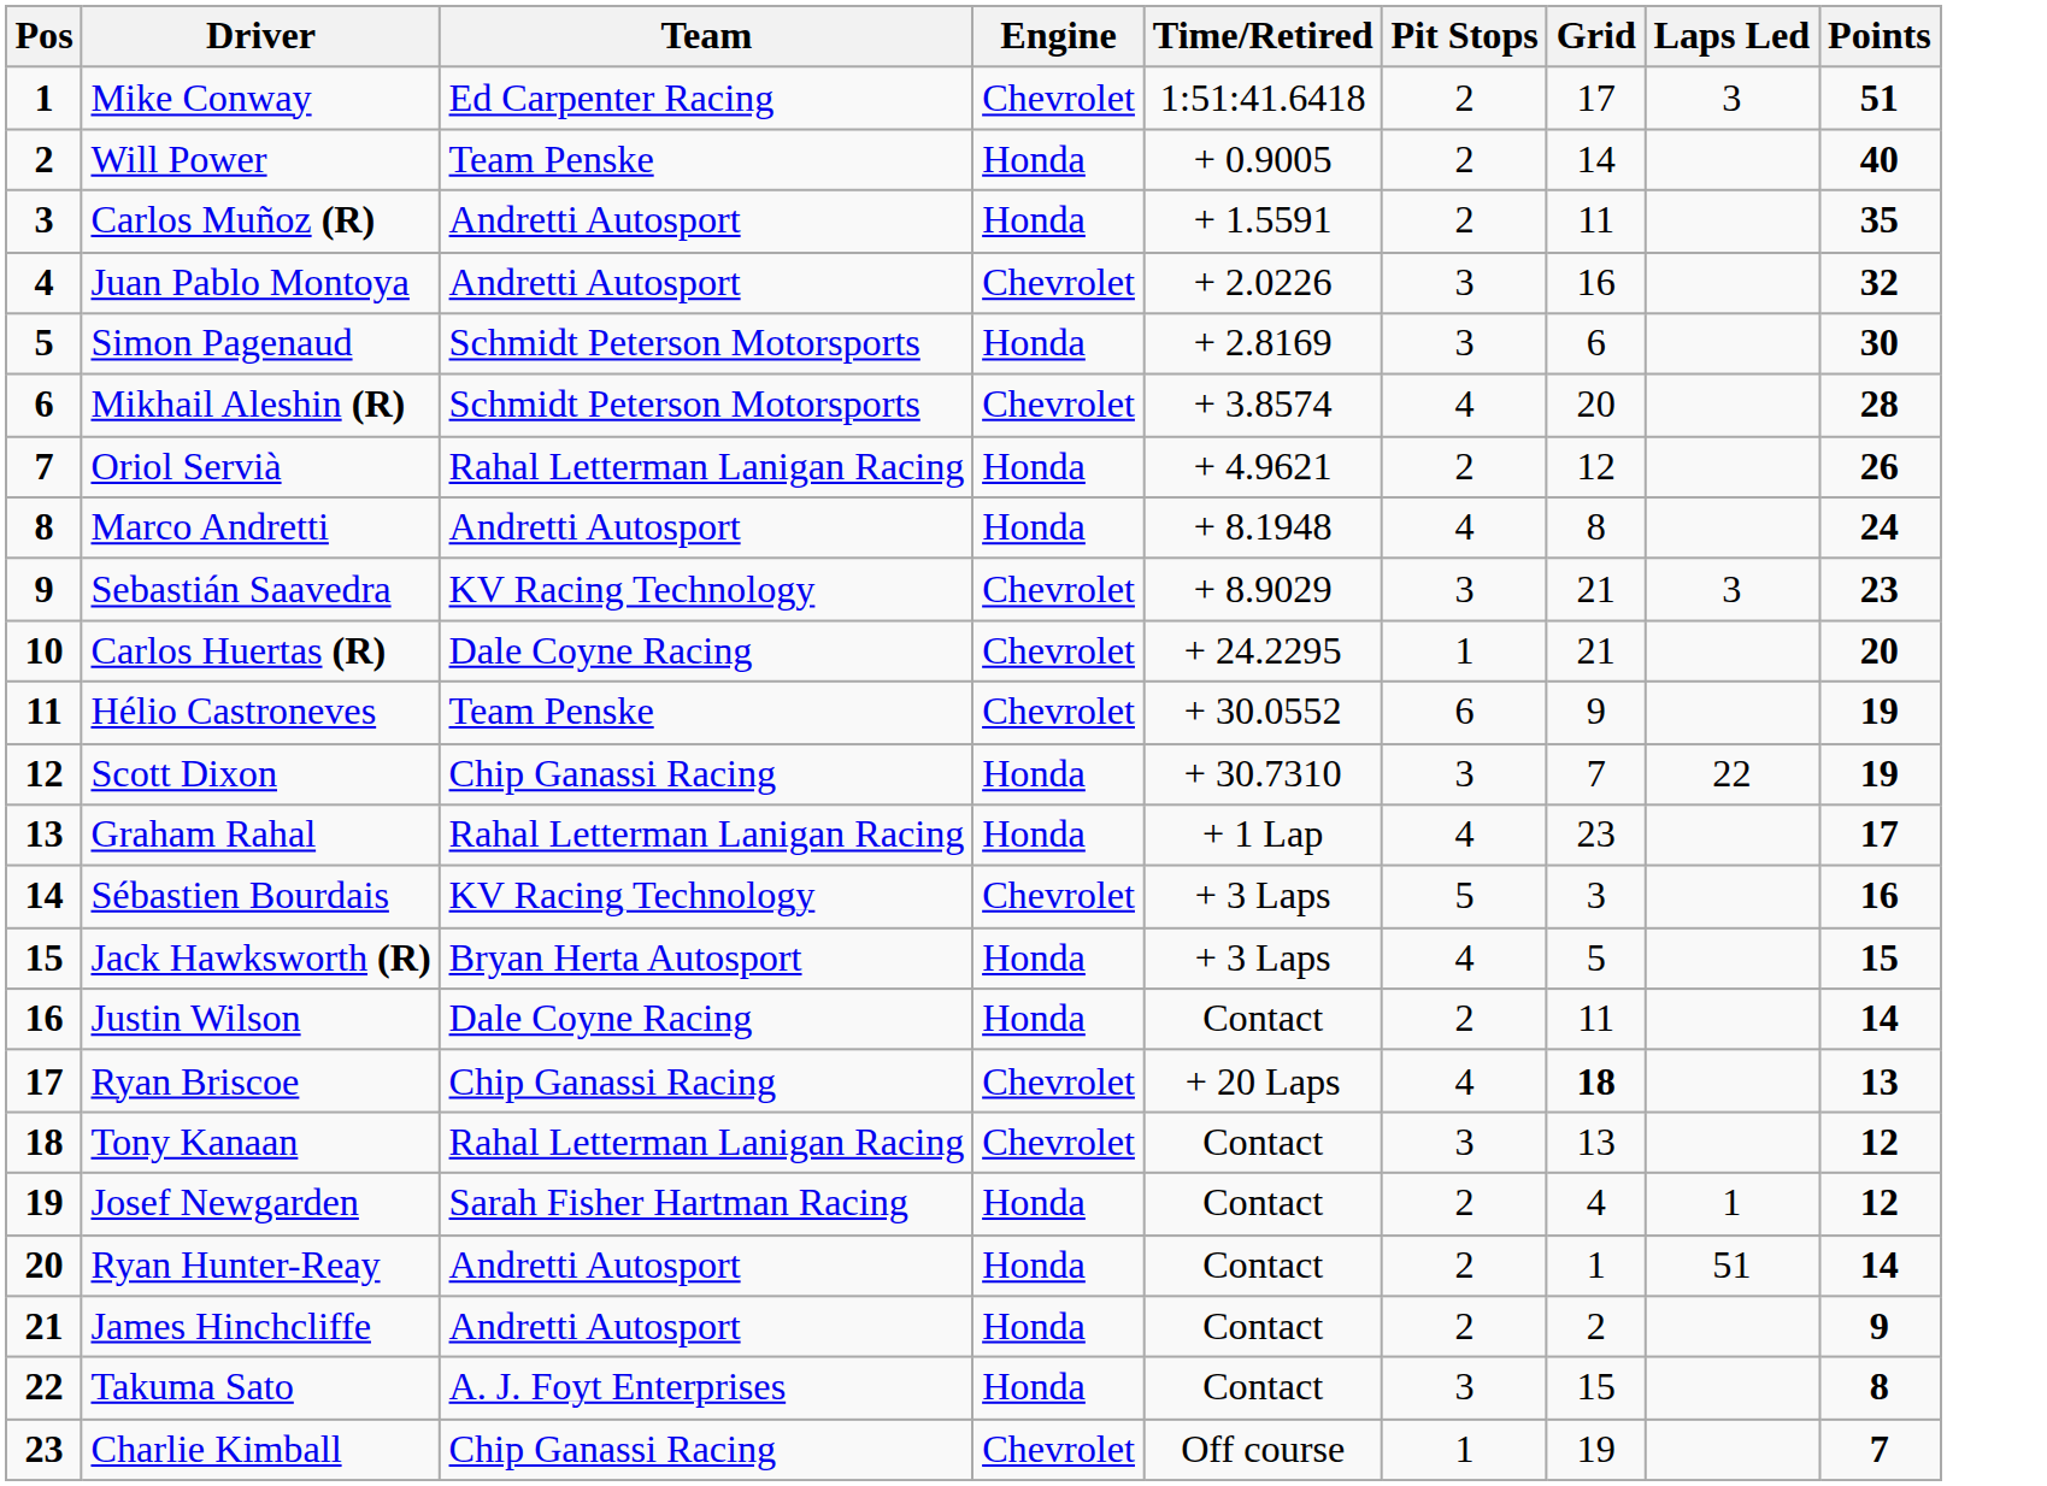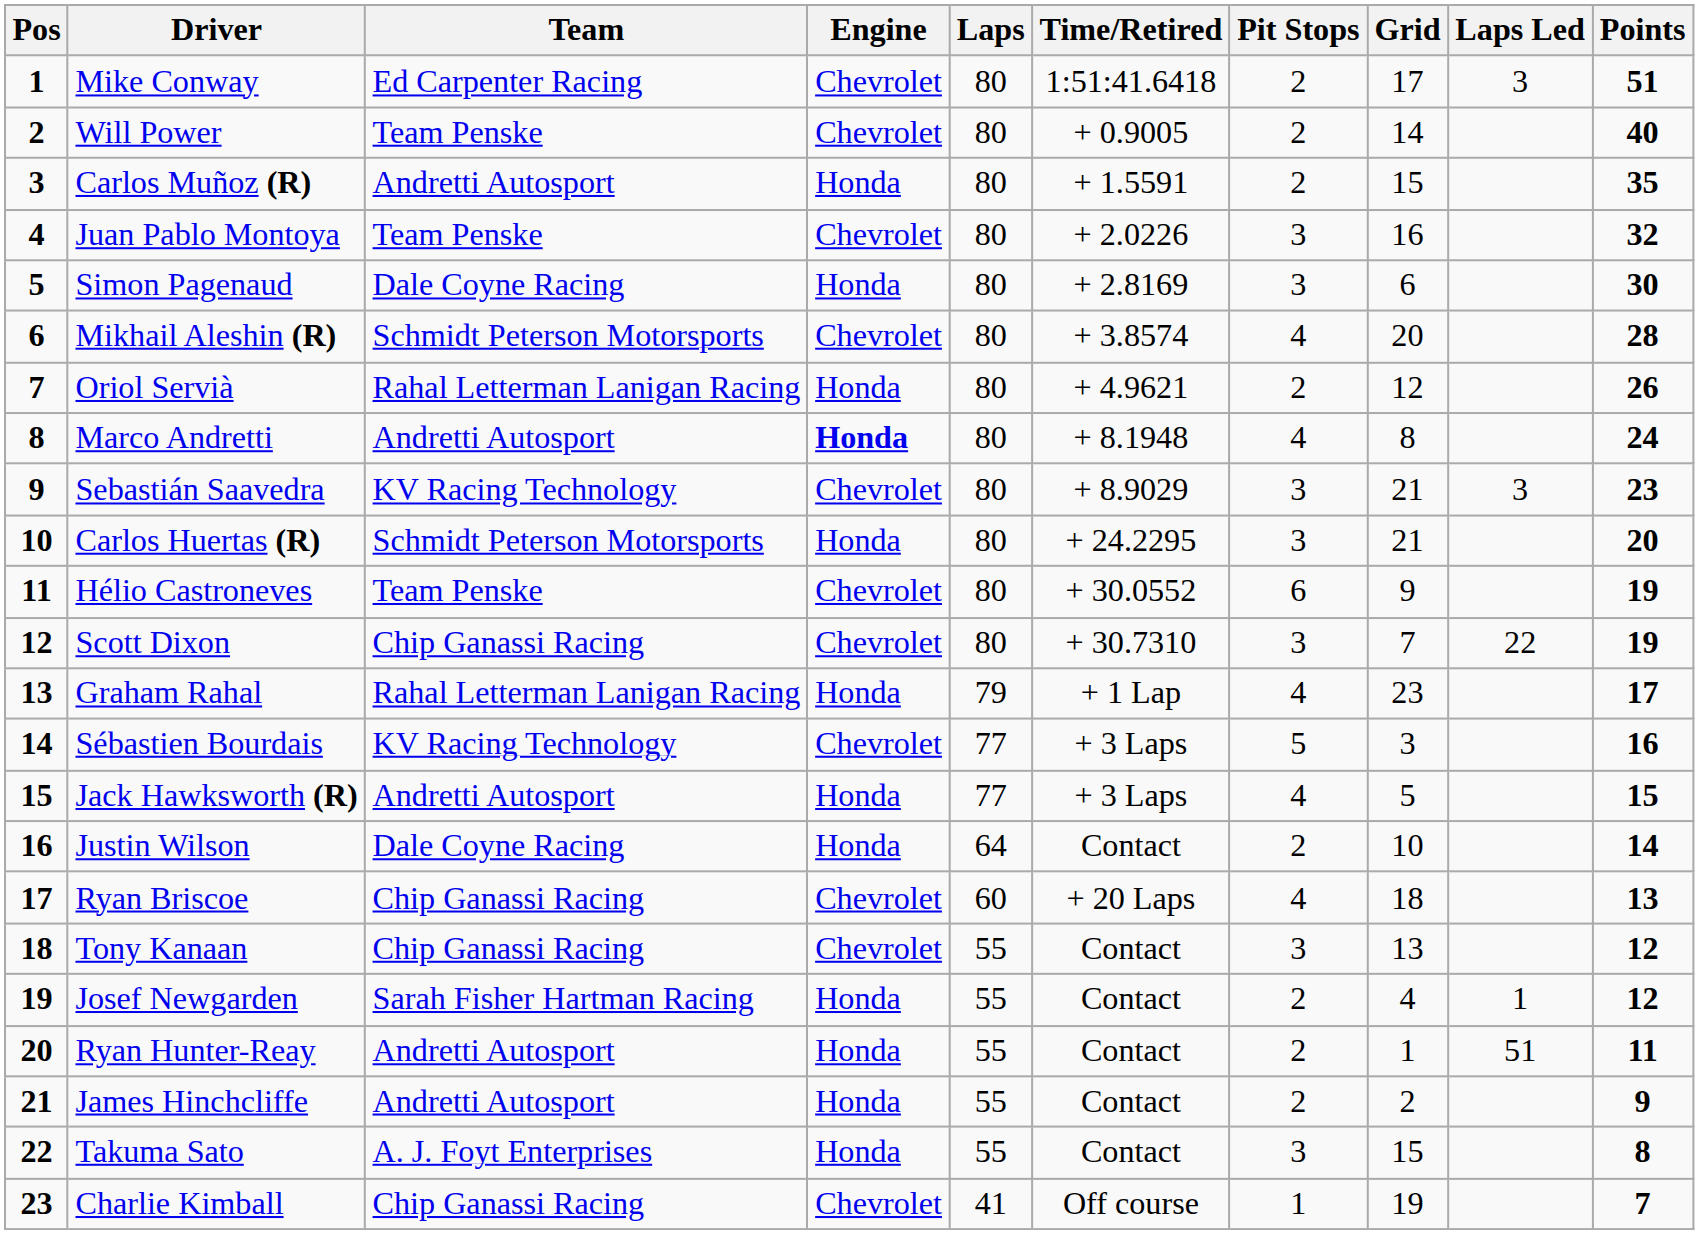+ column: Laps | 80 | 80 | 80 | 80 | 80 | 80 | 80 | 80 | 80 | 80 | 80 | 80 | 79 | 77 | 77 | 64 | 60 | 55 | 55 | 55 | 55 | 55 | 41
Will Power | Engine: Honda -> Chevrolet
Carlos Muñoz (R) | Grid: 11 -> 15
Juan Pablo Montoya | Team: Andretti Autosport -> Team Penske
Simon Pagenaud | Team: Schmidt Peterson Motorsports -> Dale Coyne Racing
Marco Andretti | Engine: normal -> bold
Carlos Huertas (R) | Team: Dale Coyne Racing -> Schmidt Peterson Motorsports
Carlos Huertas (R) | Engine: Chevrolet -> Honda
Carlos Huertas (R) | Pit Stops: 1 -> 3
Scott Dixon | Engine: Honda -> Chevrolet
Jack Hawksworth (R) | Team: Bryan Herta Autosport -> Andretti Autosport
Justin Wilson | Grid: 11 -> 10
Ryan Briscoe | Grid: bold -> normal
Tony Kanaan | Team: Rahal Letterman Lanigan Racing -> Chip Ganassi Racing
Ryan Hunter-Reay | Points: 14 -> 11
